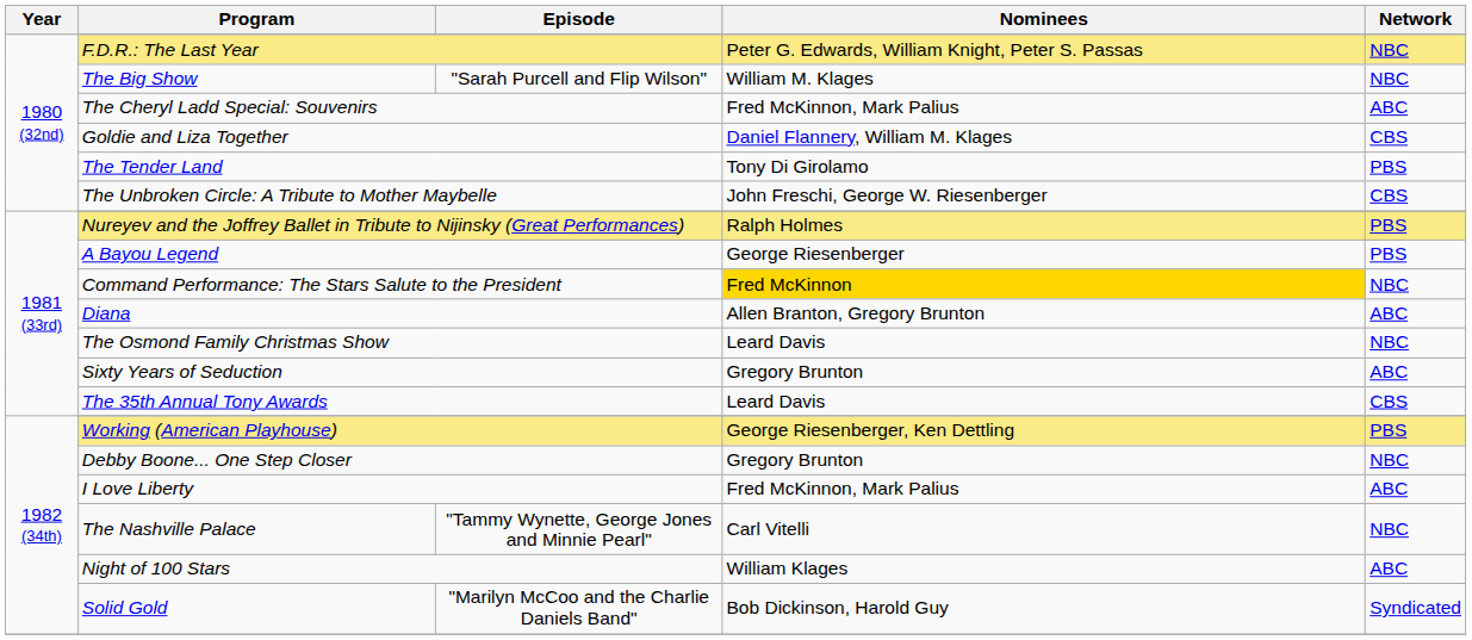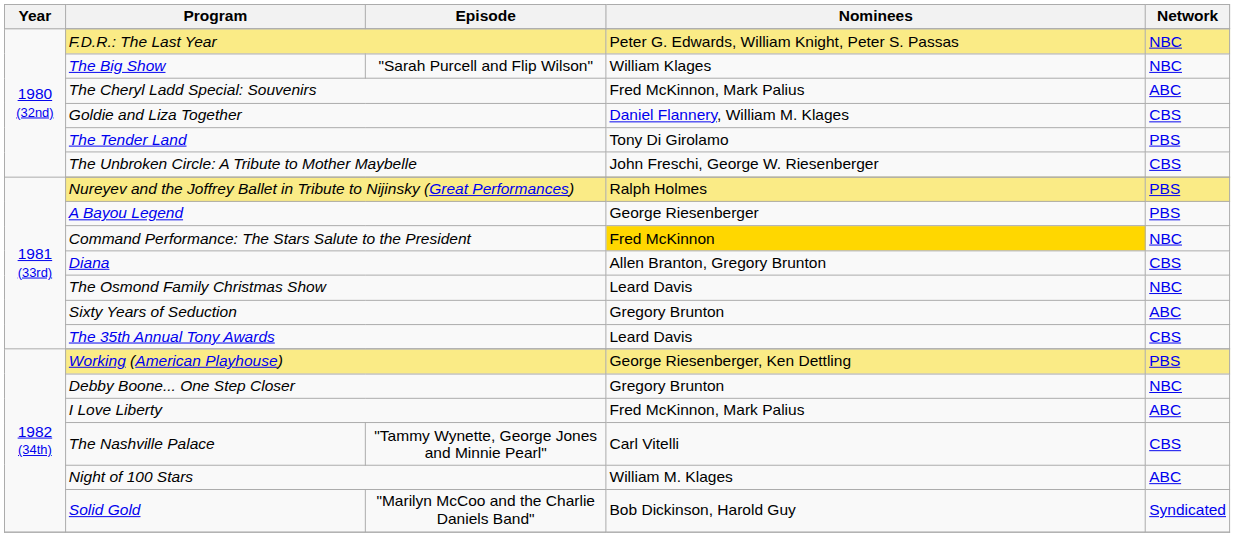The Big Show | Nominees: William M. Klages -> William Klages
Diana | Network: ABC -> CBS
The Nashville Palace | Network: NBC -> CBS
Night of 100 Stars | Nominees: William Klages -> William M. Klages
